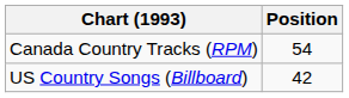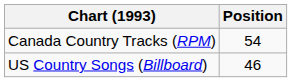US Country Songs (Billboard) | Position: 42 -> 46
